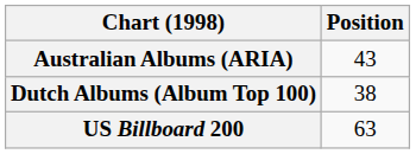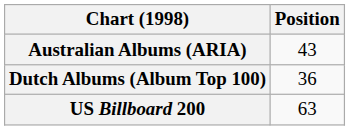Dutch Albums (Album Top 100) | Position: 38 -> 36
